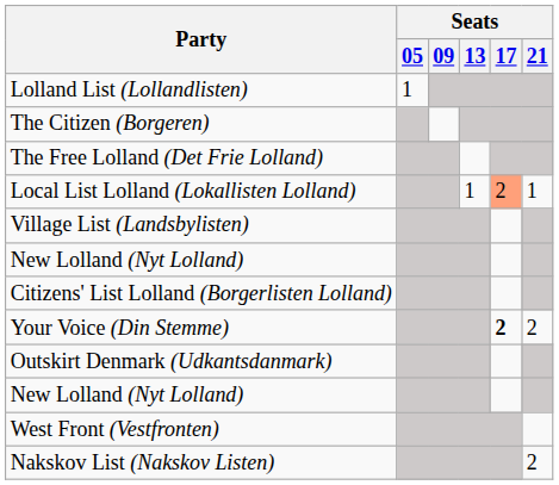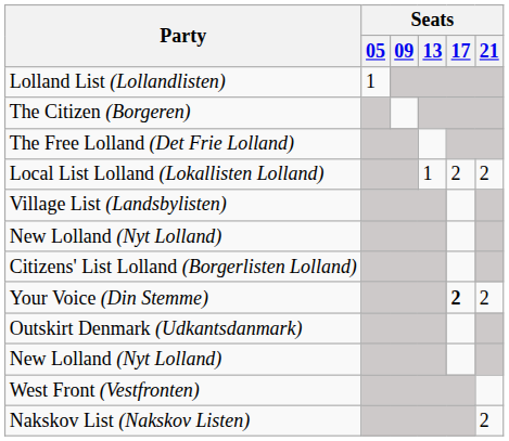Local List Lolland (Lokallisten Lolland) | Seats / 17: lightsalmon background -> no background
Local List Lolland (Lokallisten Lolland) | Seats / 21: 1 -> 2
